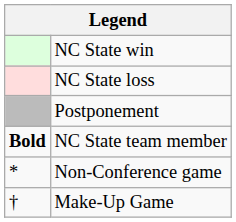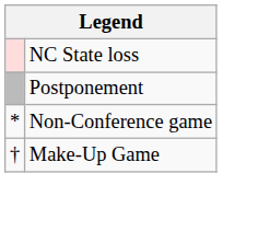- row: NC State win
- row: Bold | NC State team member
